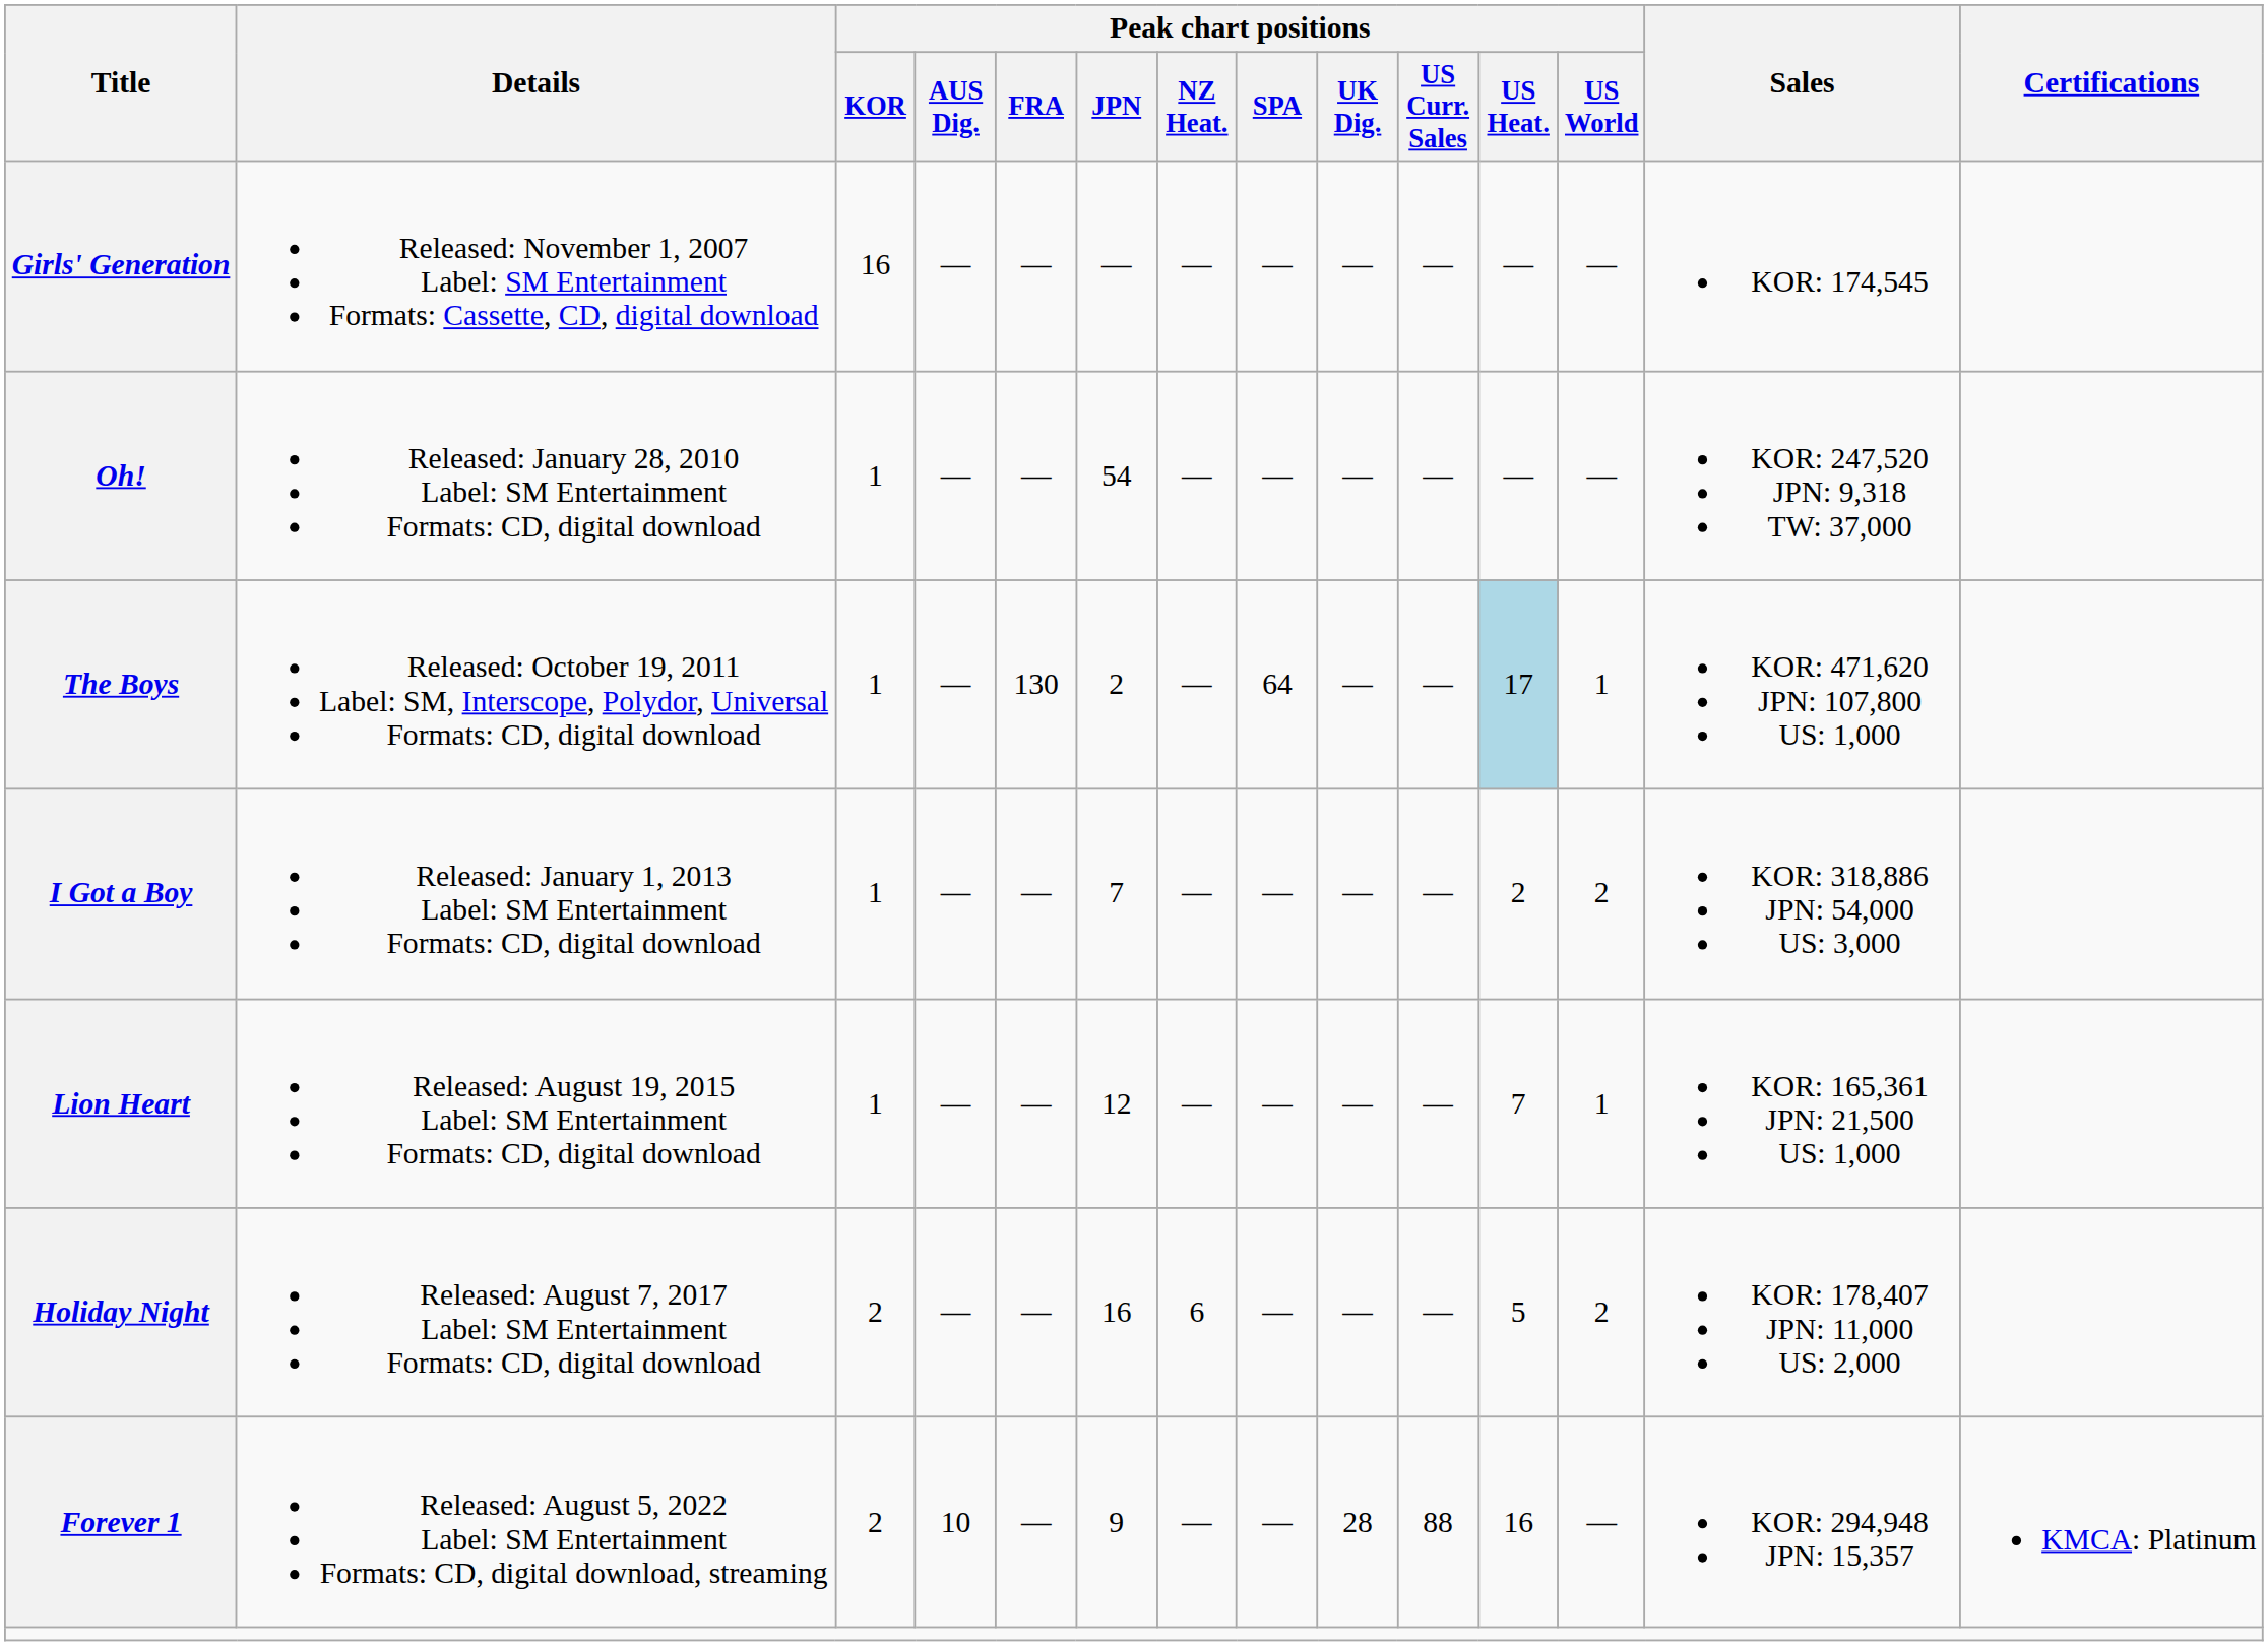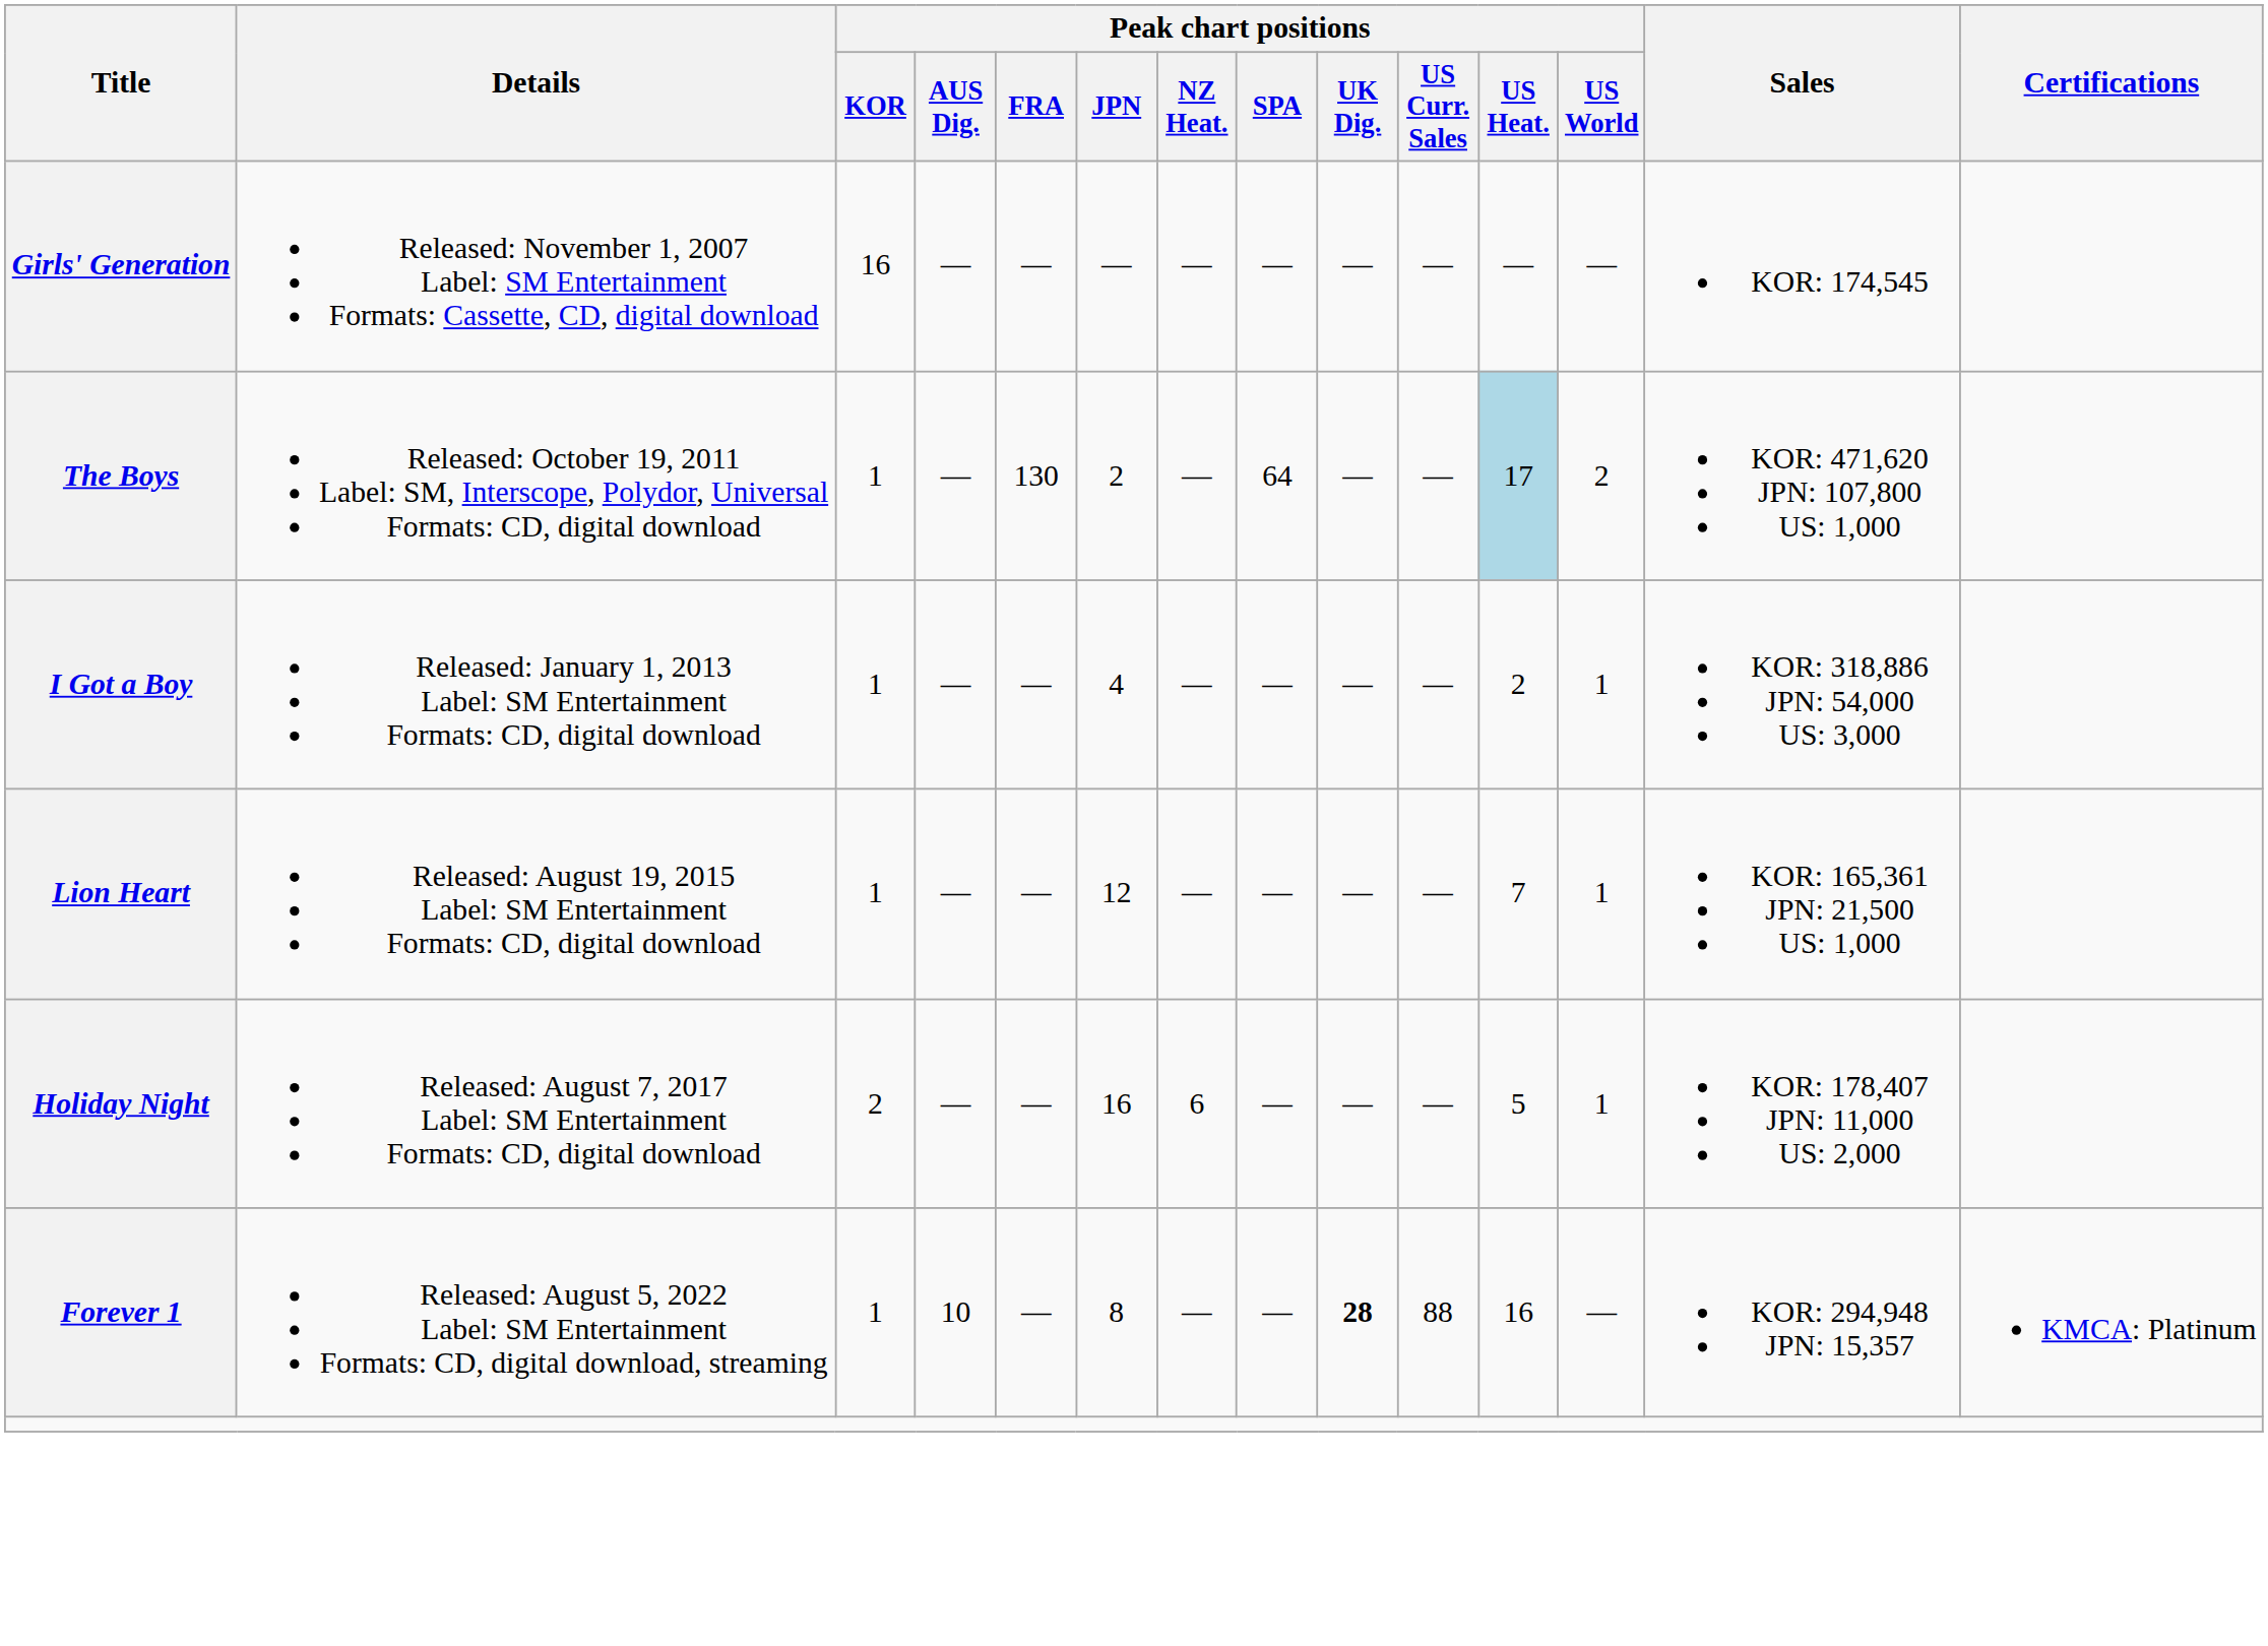- row: Oh! | Released: January 28, 2010 Label: SM Entertainment Formats: CD, digital download | 1 | — | — | 54 | — | — | — | — | — | — | KOR: 247,520 JPN: 9,318 TW: 37,000
The Boys | Peak chart positions / US World: 1 -> 2
I Got a Boy | Peak chart positions / JPN: 7 -> 4
I Got a Boy | Peak chart positions / US World: 2 -> 1
Holiday Night | Peak chart positions / US World: 2 -> 1
Forever 1 | Peak chart positions / KOR: 2 -> 1
Forever 1 | Peak chart positions / JPN: 9 -> 8
Forever 1 | Peak chart positions / UK Dig.: normal -> bold
